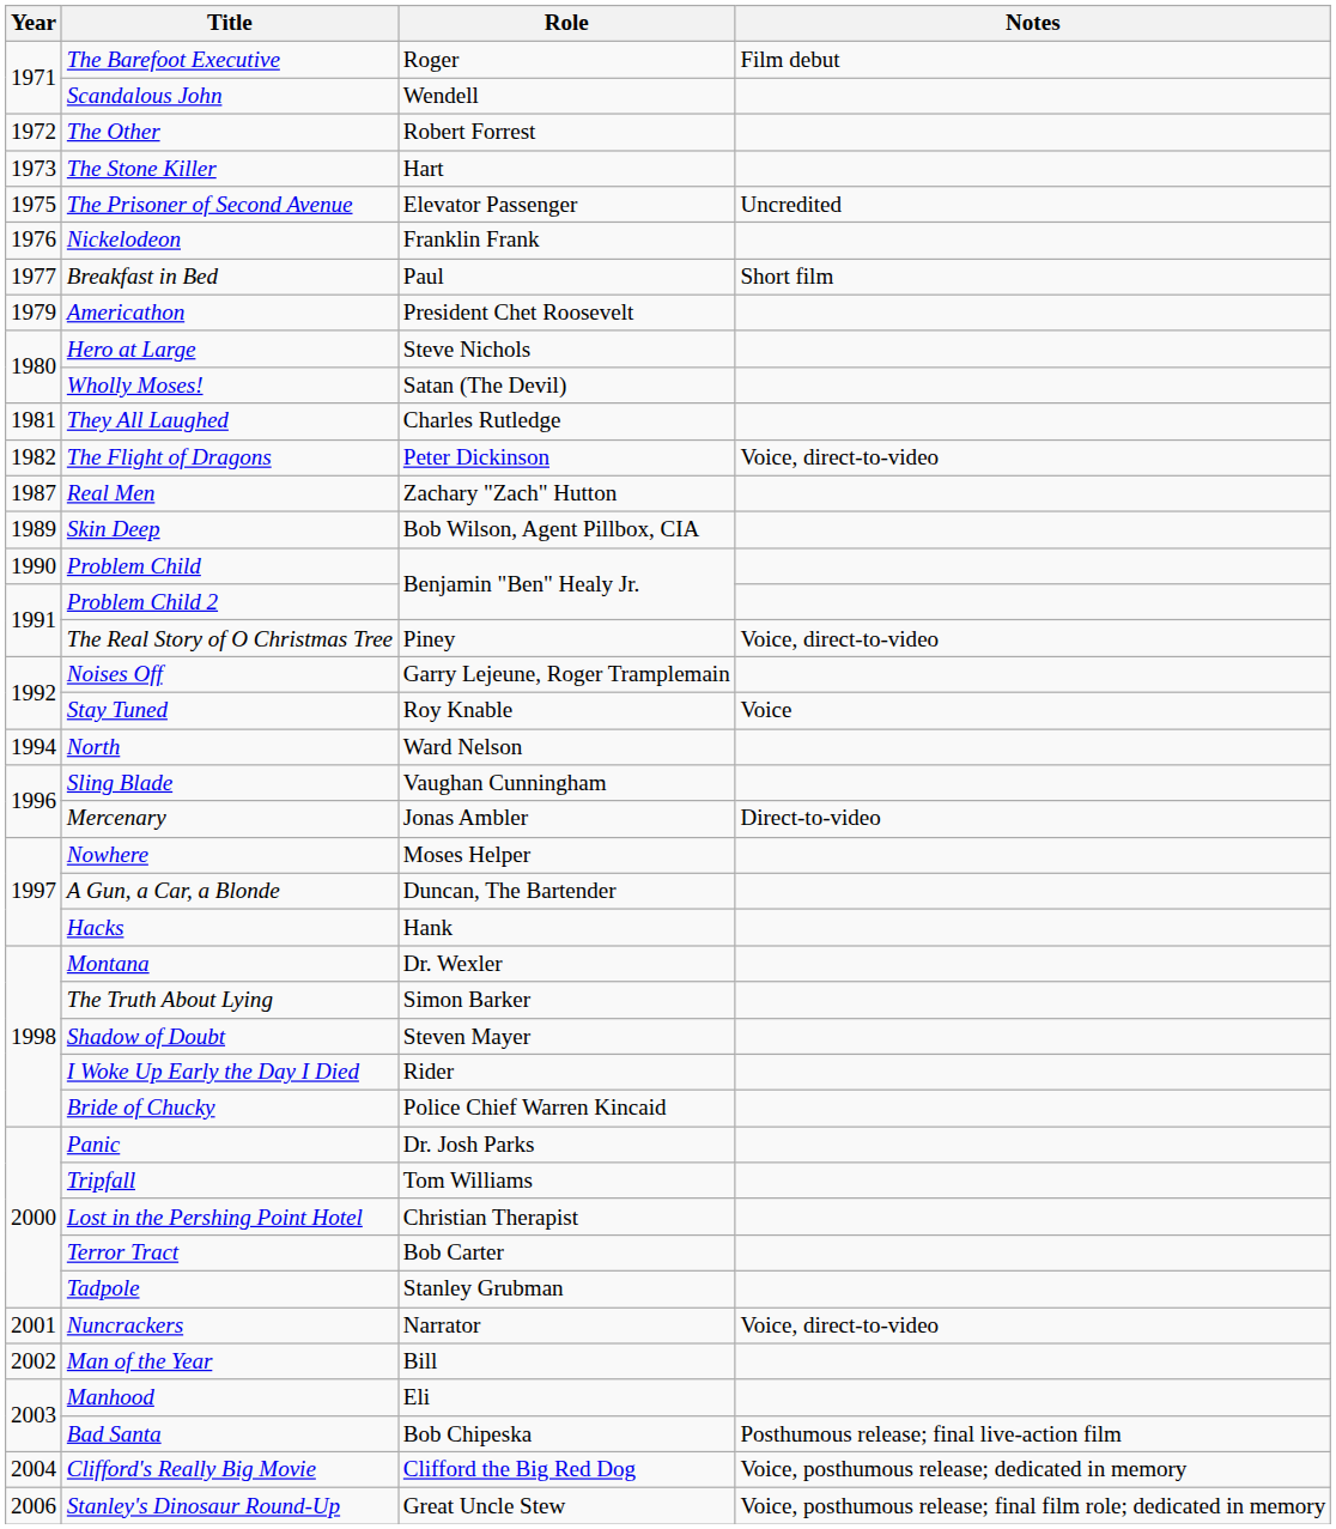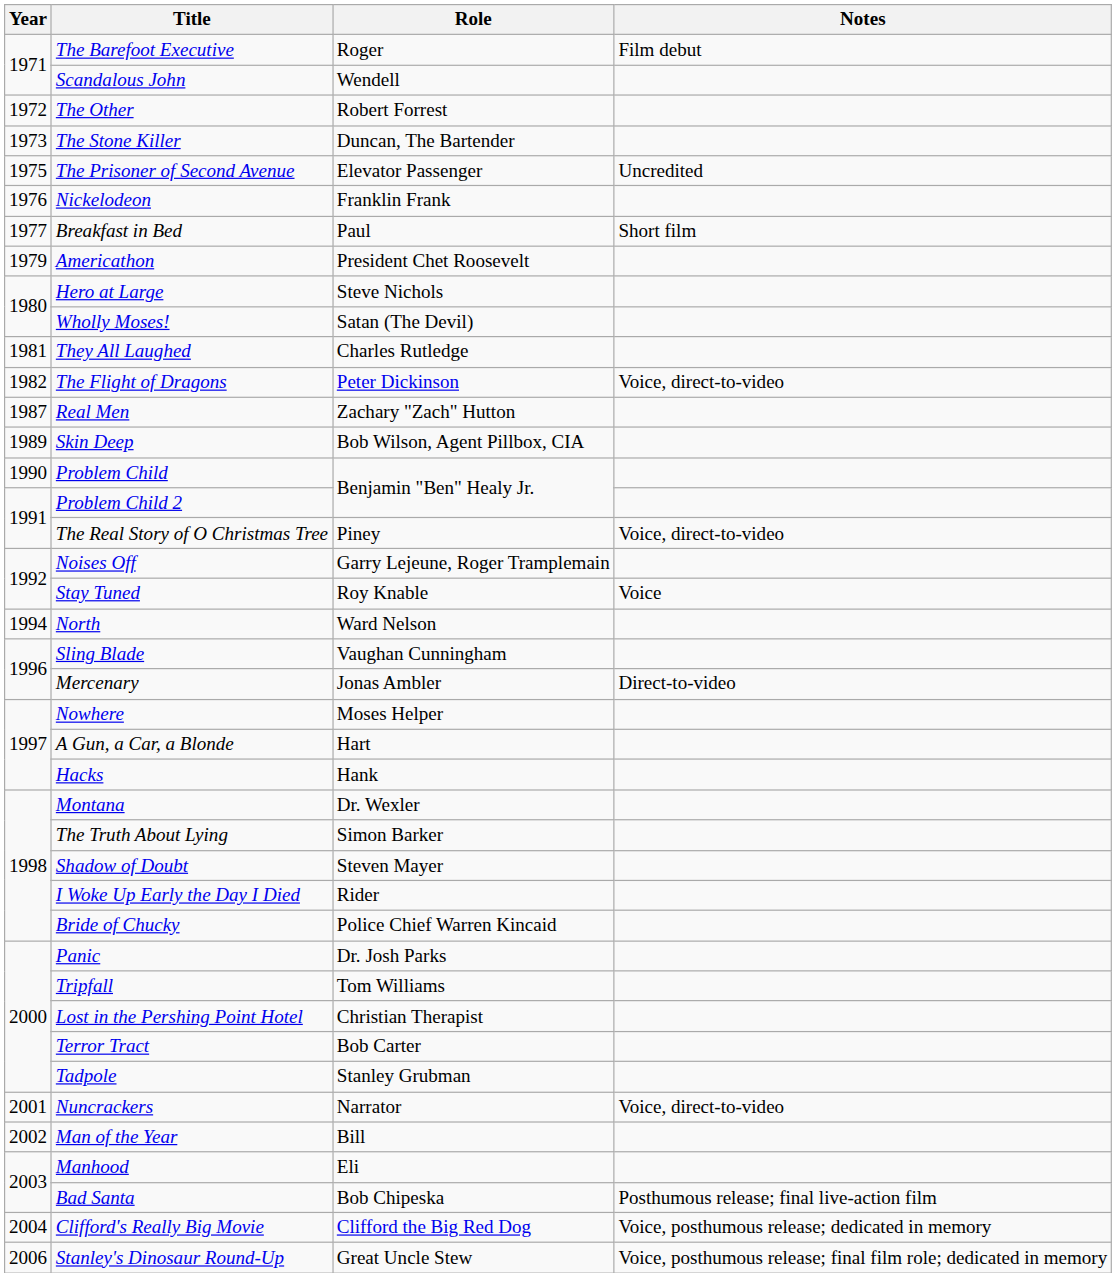The Stone Killer | Role: Hart -> Duncan, The Bartender
A Gun, a Car, a Blonde | Role: Duncan, The Bartender -> Hart
